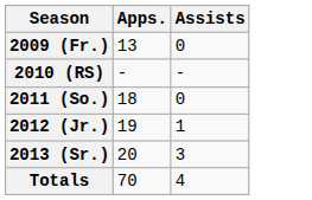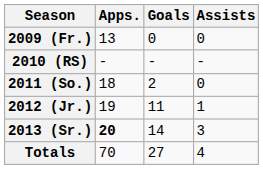+ column: Goals | 0 | - | 2 | 11 | 14 | 27
2013 (Sr.) | Apps.: normal -> bold
